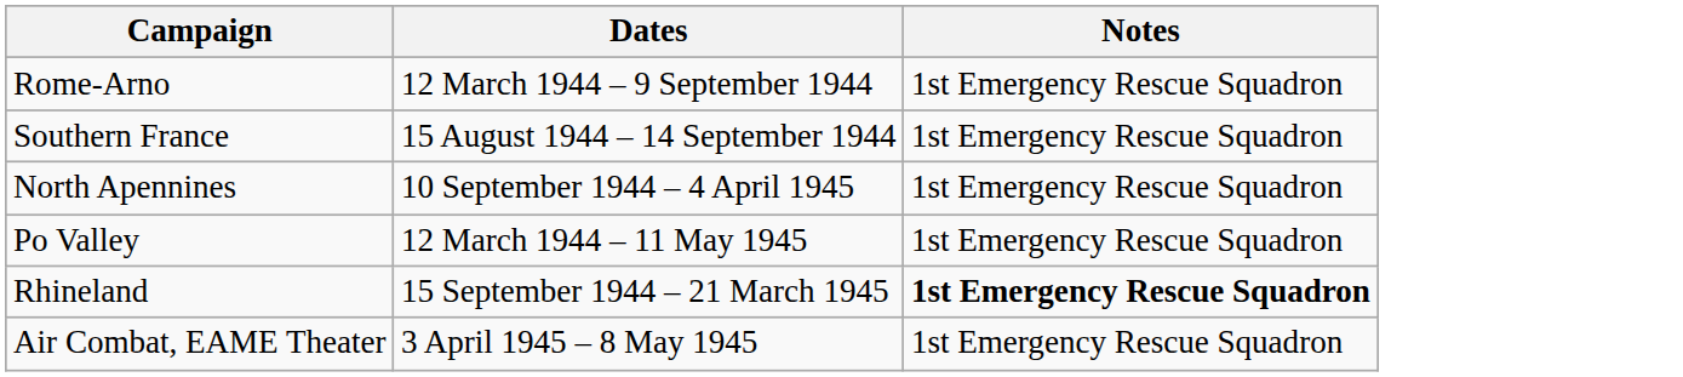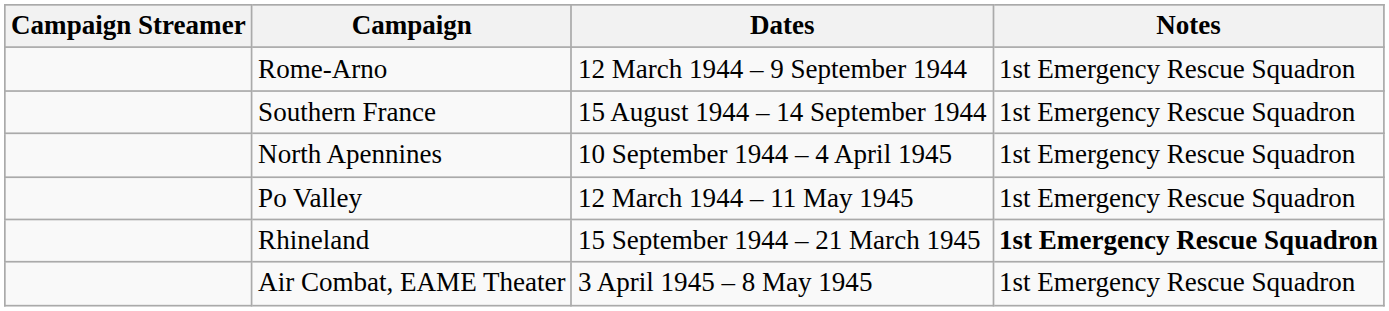+ column: Campaign Streamer
